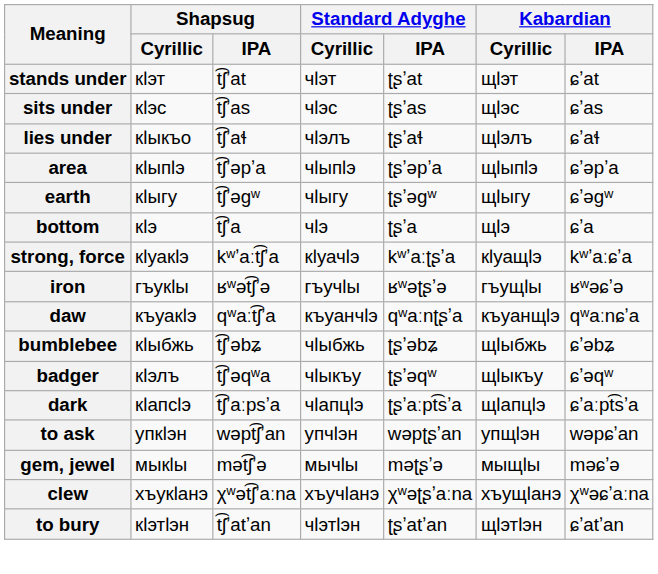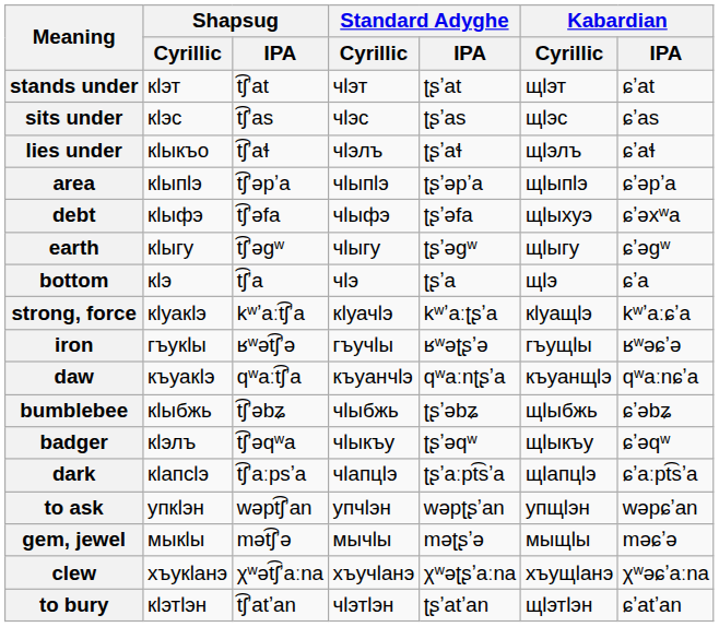+ row: debt | кӏыфэ | t͡ʃʼəfa | чӏыфэ | ʈʂʼəfa | щӏыхуэ | ɕʼəxʷa
